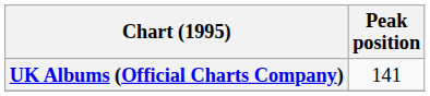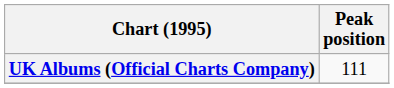UK Albums (Official Charts Company) | Peak position: 141 -> 111
